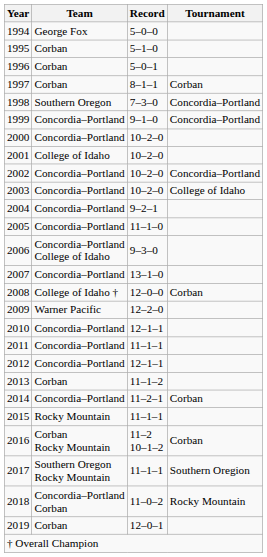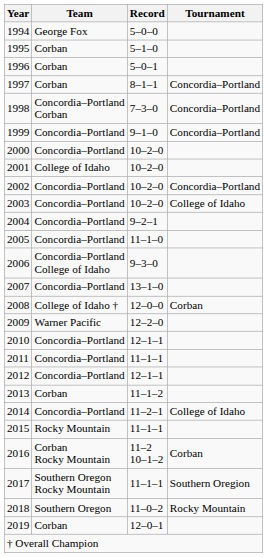1997 | Tournament: Corban -> Concordia–Portland
1998 | Team: Southern Oregon -> Concordia–Portland Corban
2014 | Tournament: Corban -> College of Idaho
2018 | Team: Concordia–Portland Corban -> Southern Oregon
